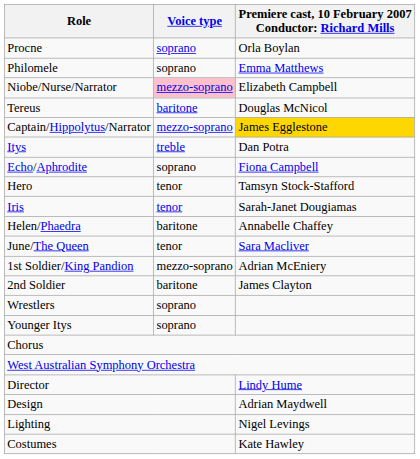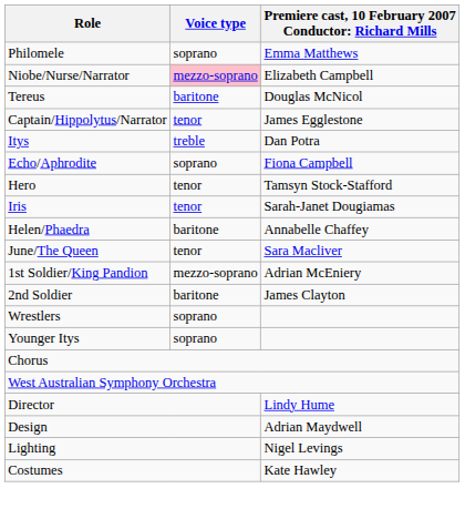- row: Procne | soprano | Orla Boylan
Captain/Hippolytus/Narrator | Voice type: mezzo-soprano -> tenor
Captain/Hippolytus/Narrator | column 3: gold background -> no background
